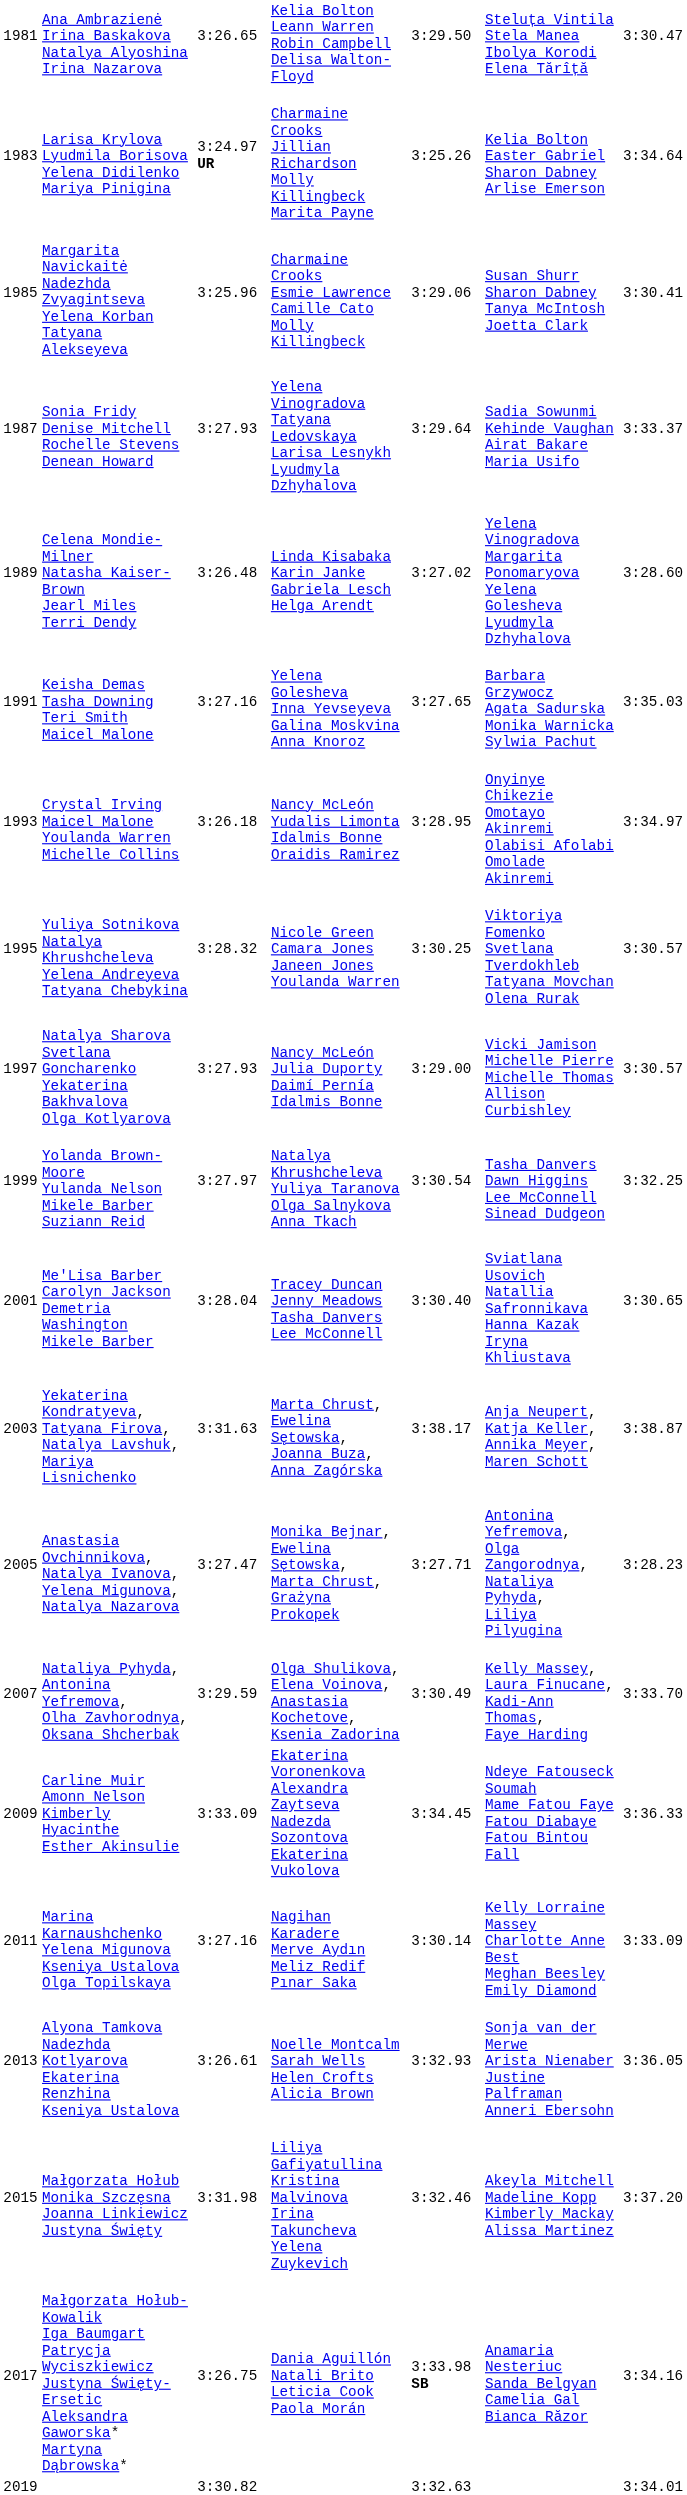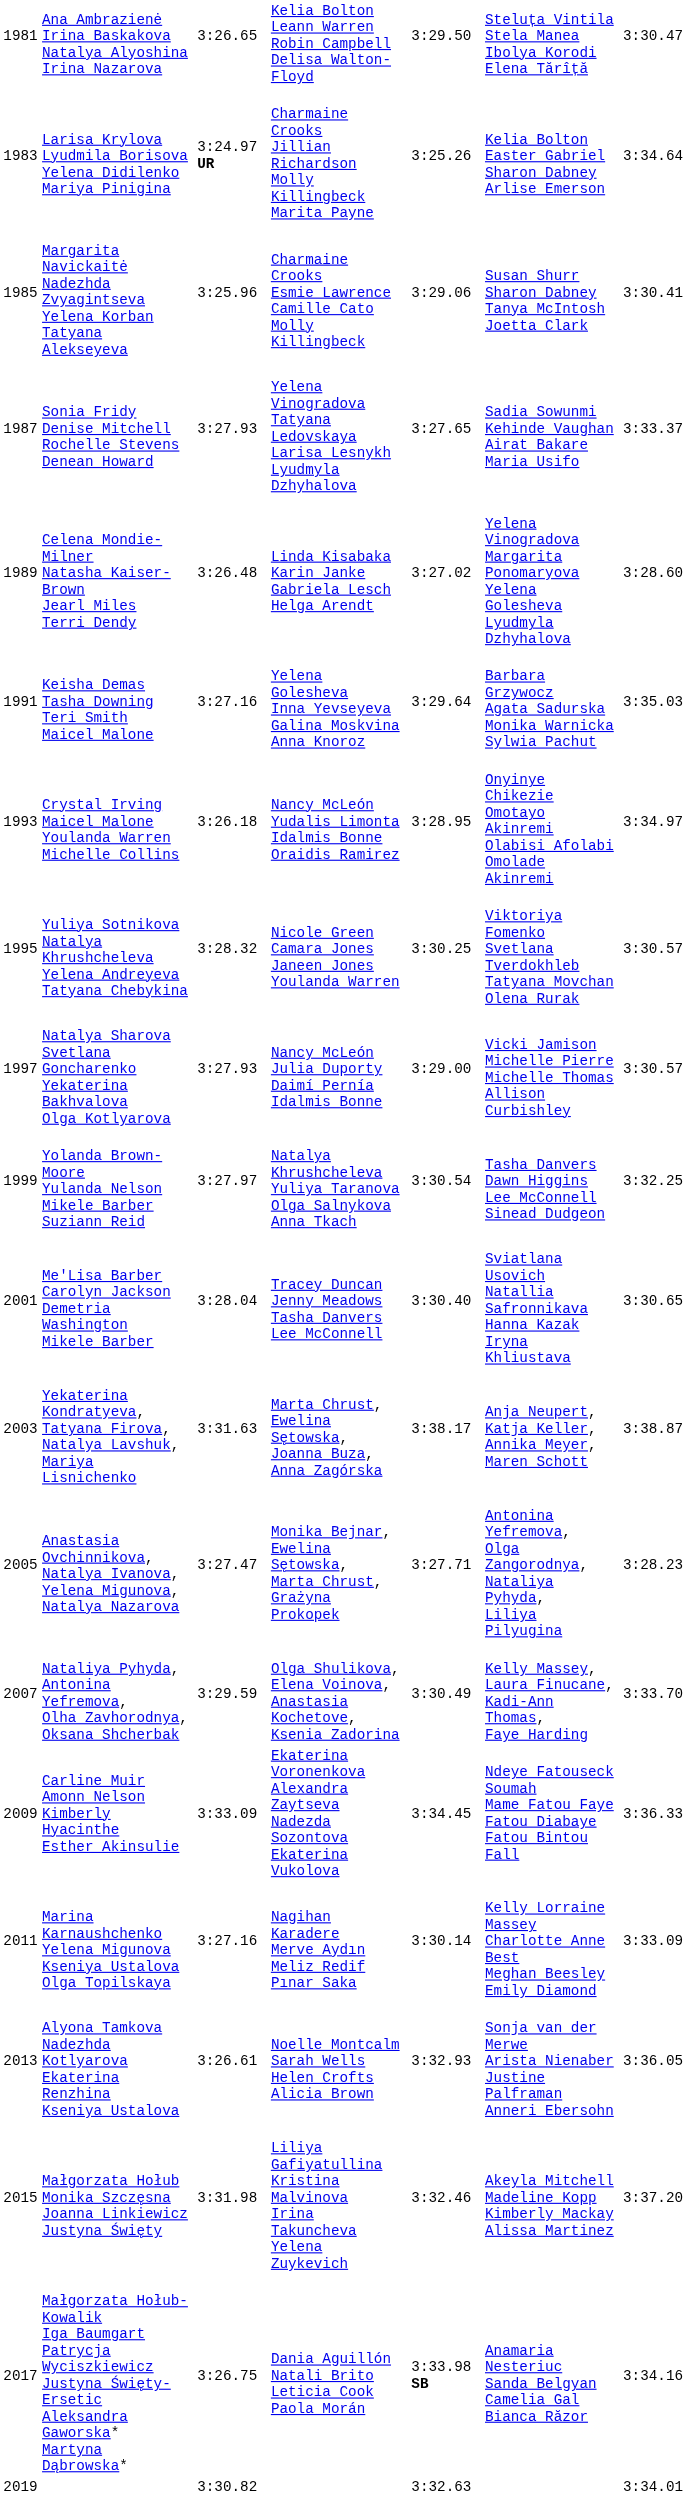Sonia Fridy Denise Mitchell Rochelle Stevens Denean Howard | column 5: 3:29.64 -> 3:27.65
Keisha Demas Tasha Downing Teri Smith Maicel Malone | column 5: 3:27.65 -> 3:29.64
